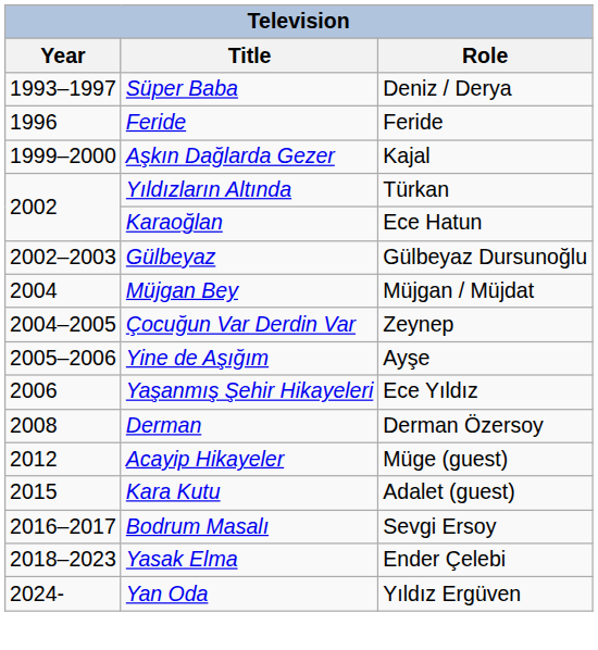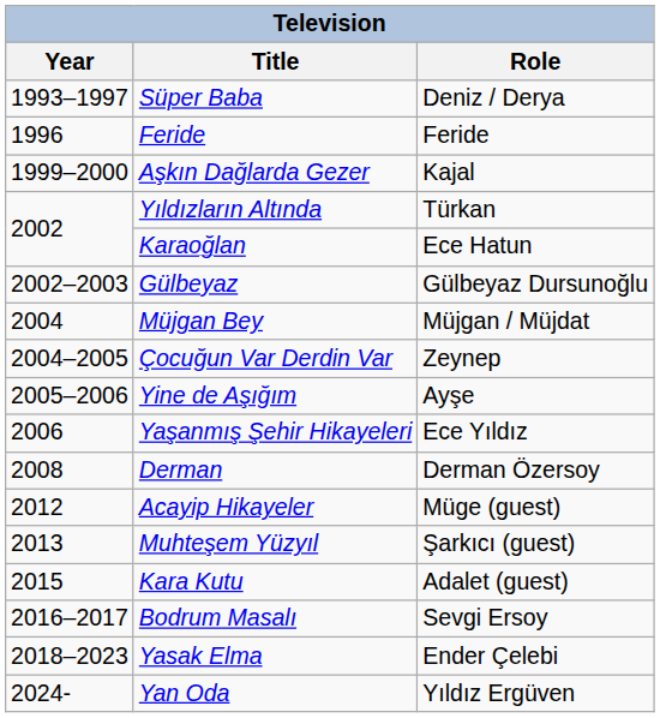+ row: 2013 | Muhteşem Yüzyıl | Şarkıcı (guest)
